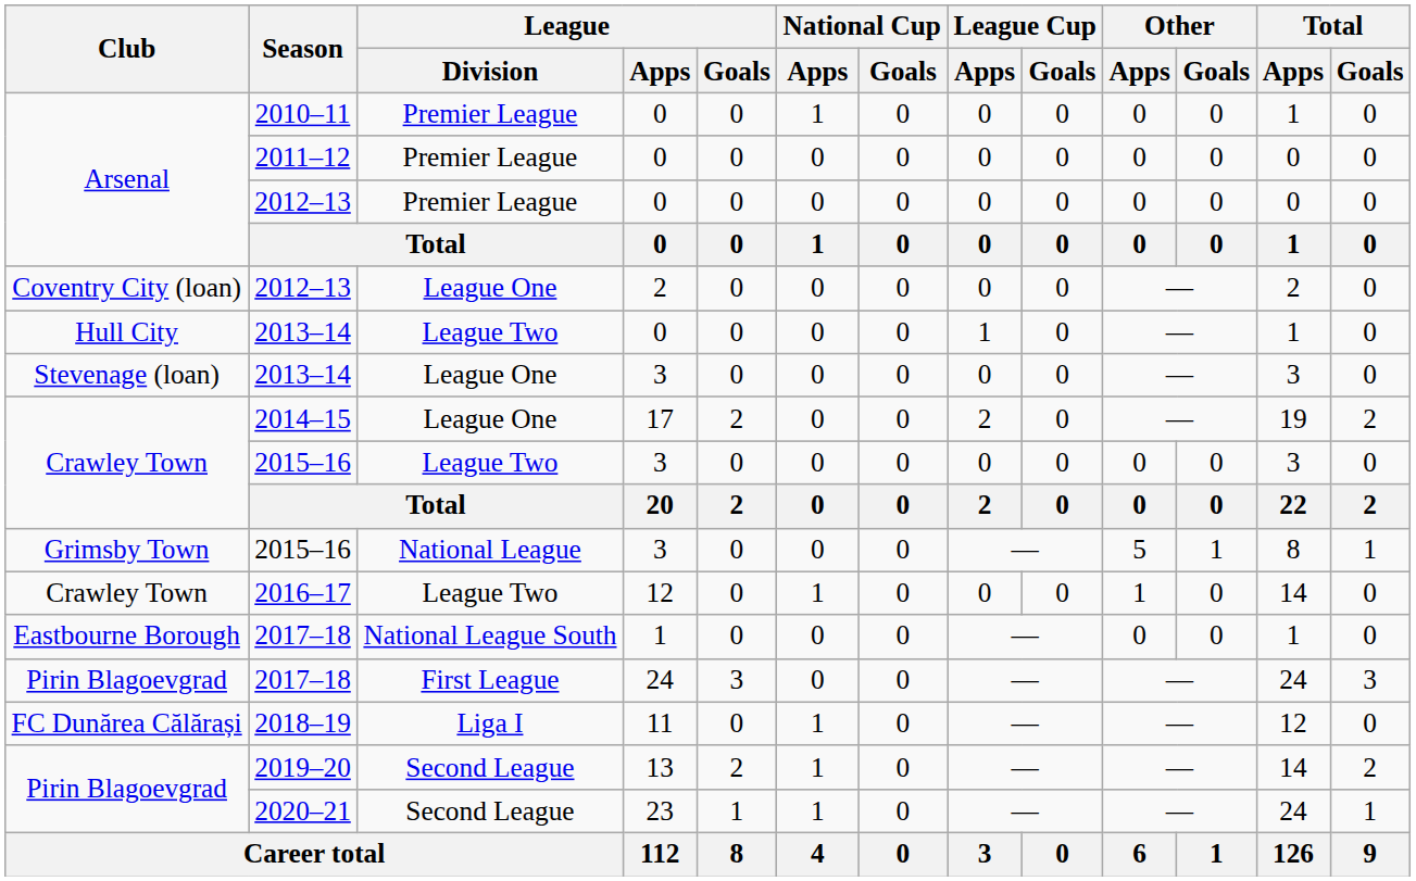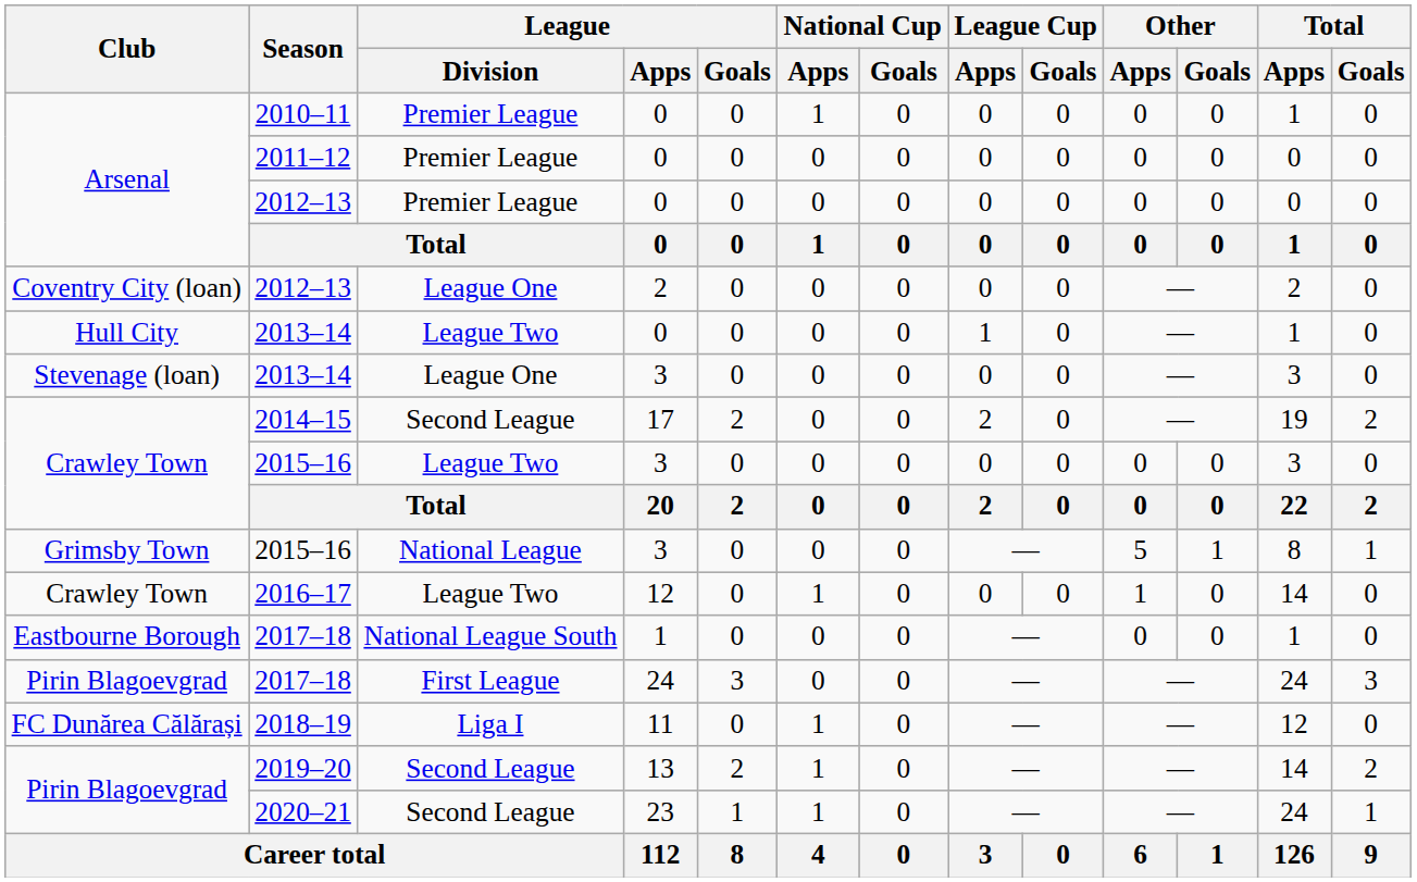2014–15 | League / Division: League One -> Second League
